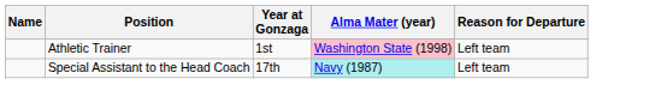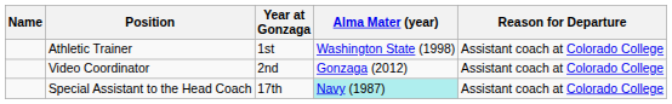Athletic Trainer | Alma Mater (year): pink background -> no background
Athletic Trainer | Reason for Departure: Left team -> Assistant coach at Colorado College
+ row: Video Coordinator | 2nd | Gonzaga (2012) | Assistant coach at Colorado College
Special Assistant to the Head Coach | Reason for Departure: Left team -> Assistant coach at Colorado College
